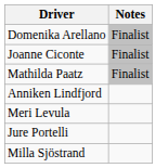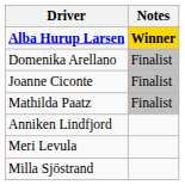+ row: Alba Hurup Larsen | Winner
- row: Jure Portelli
